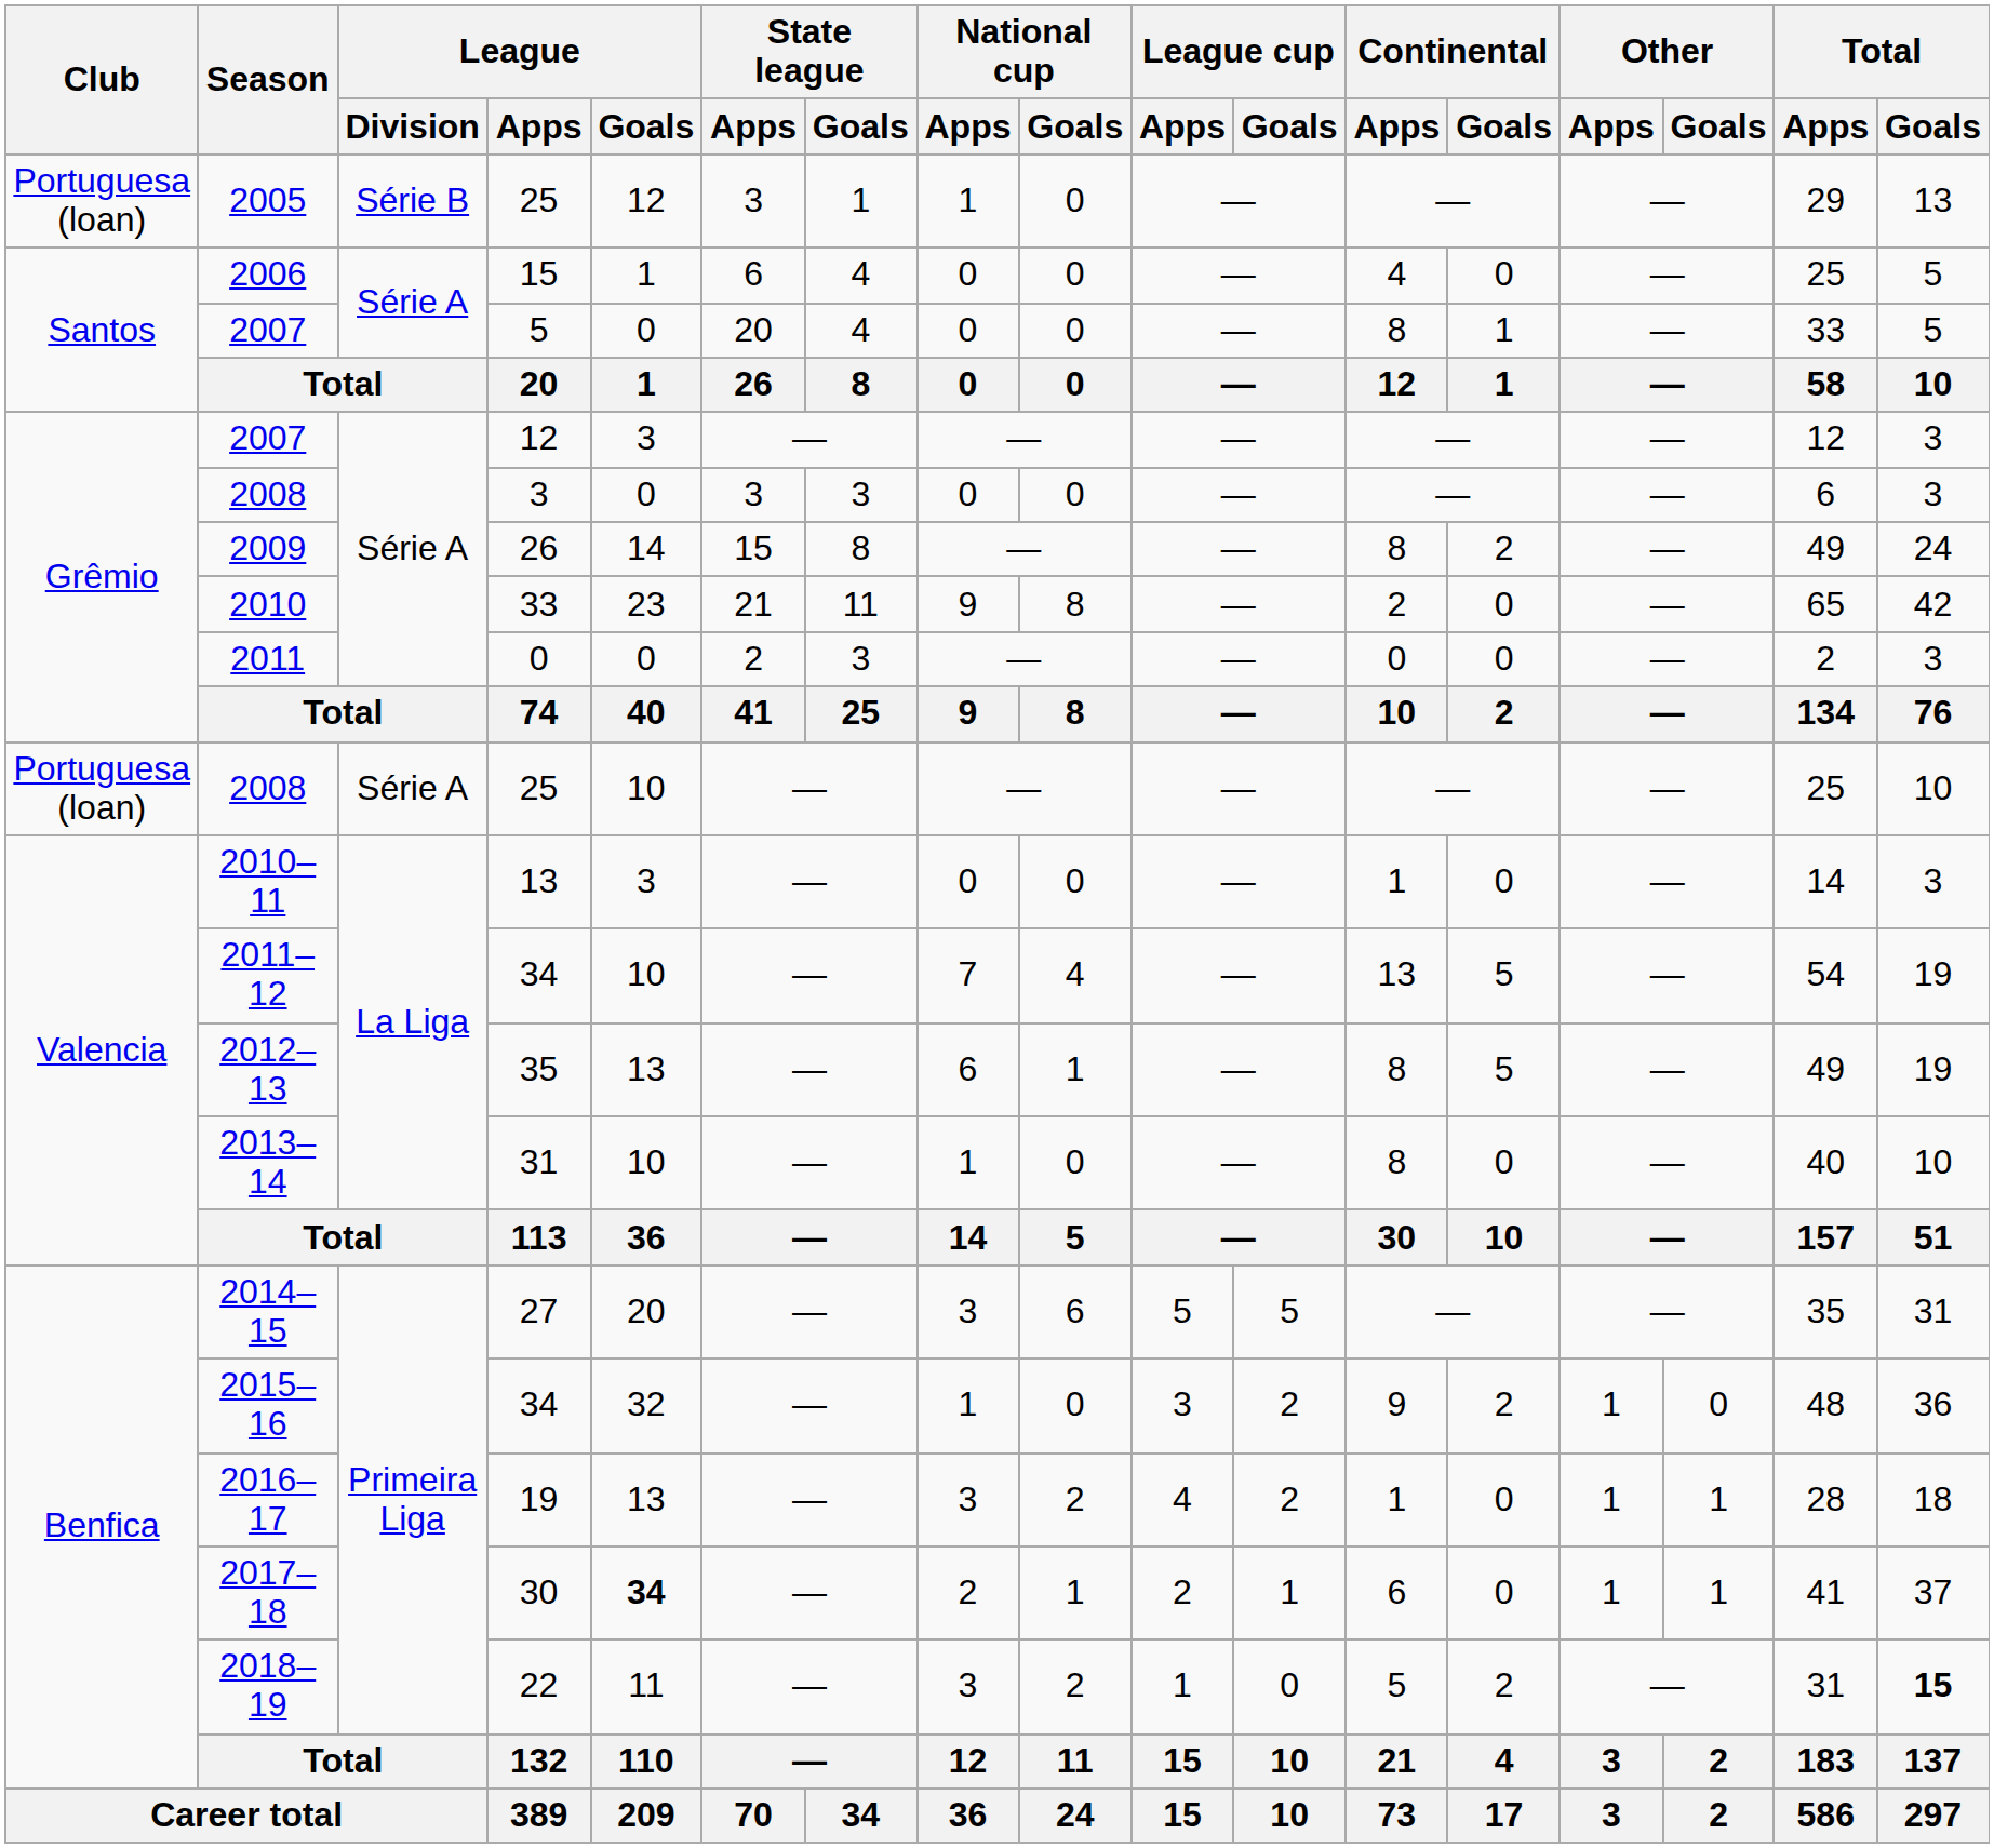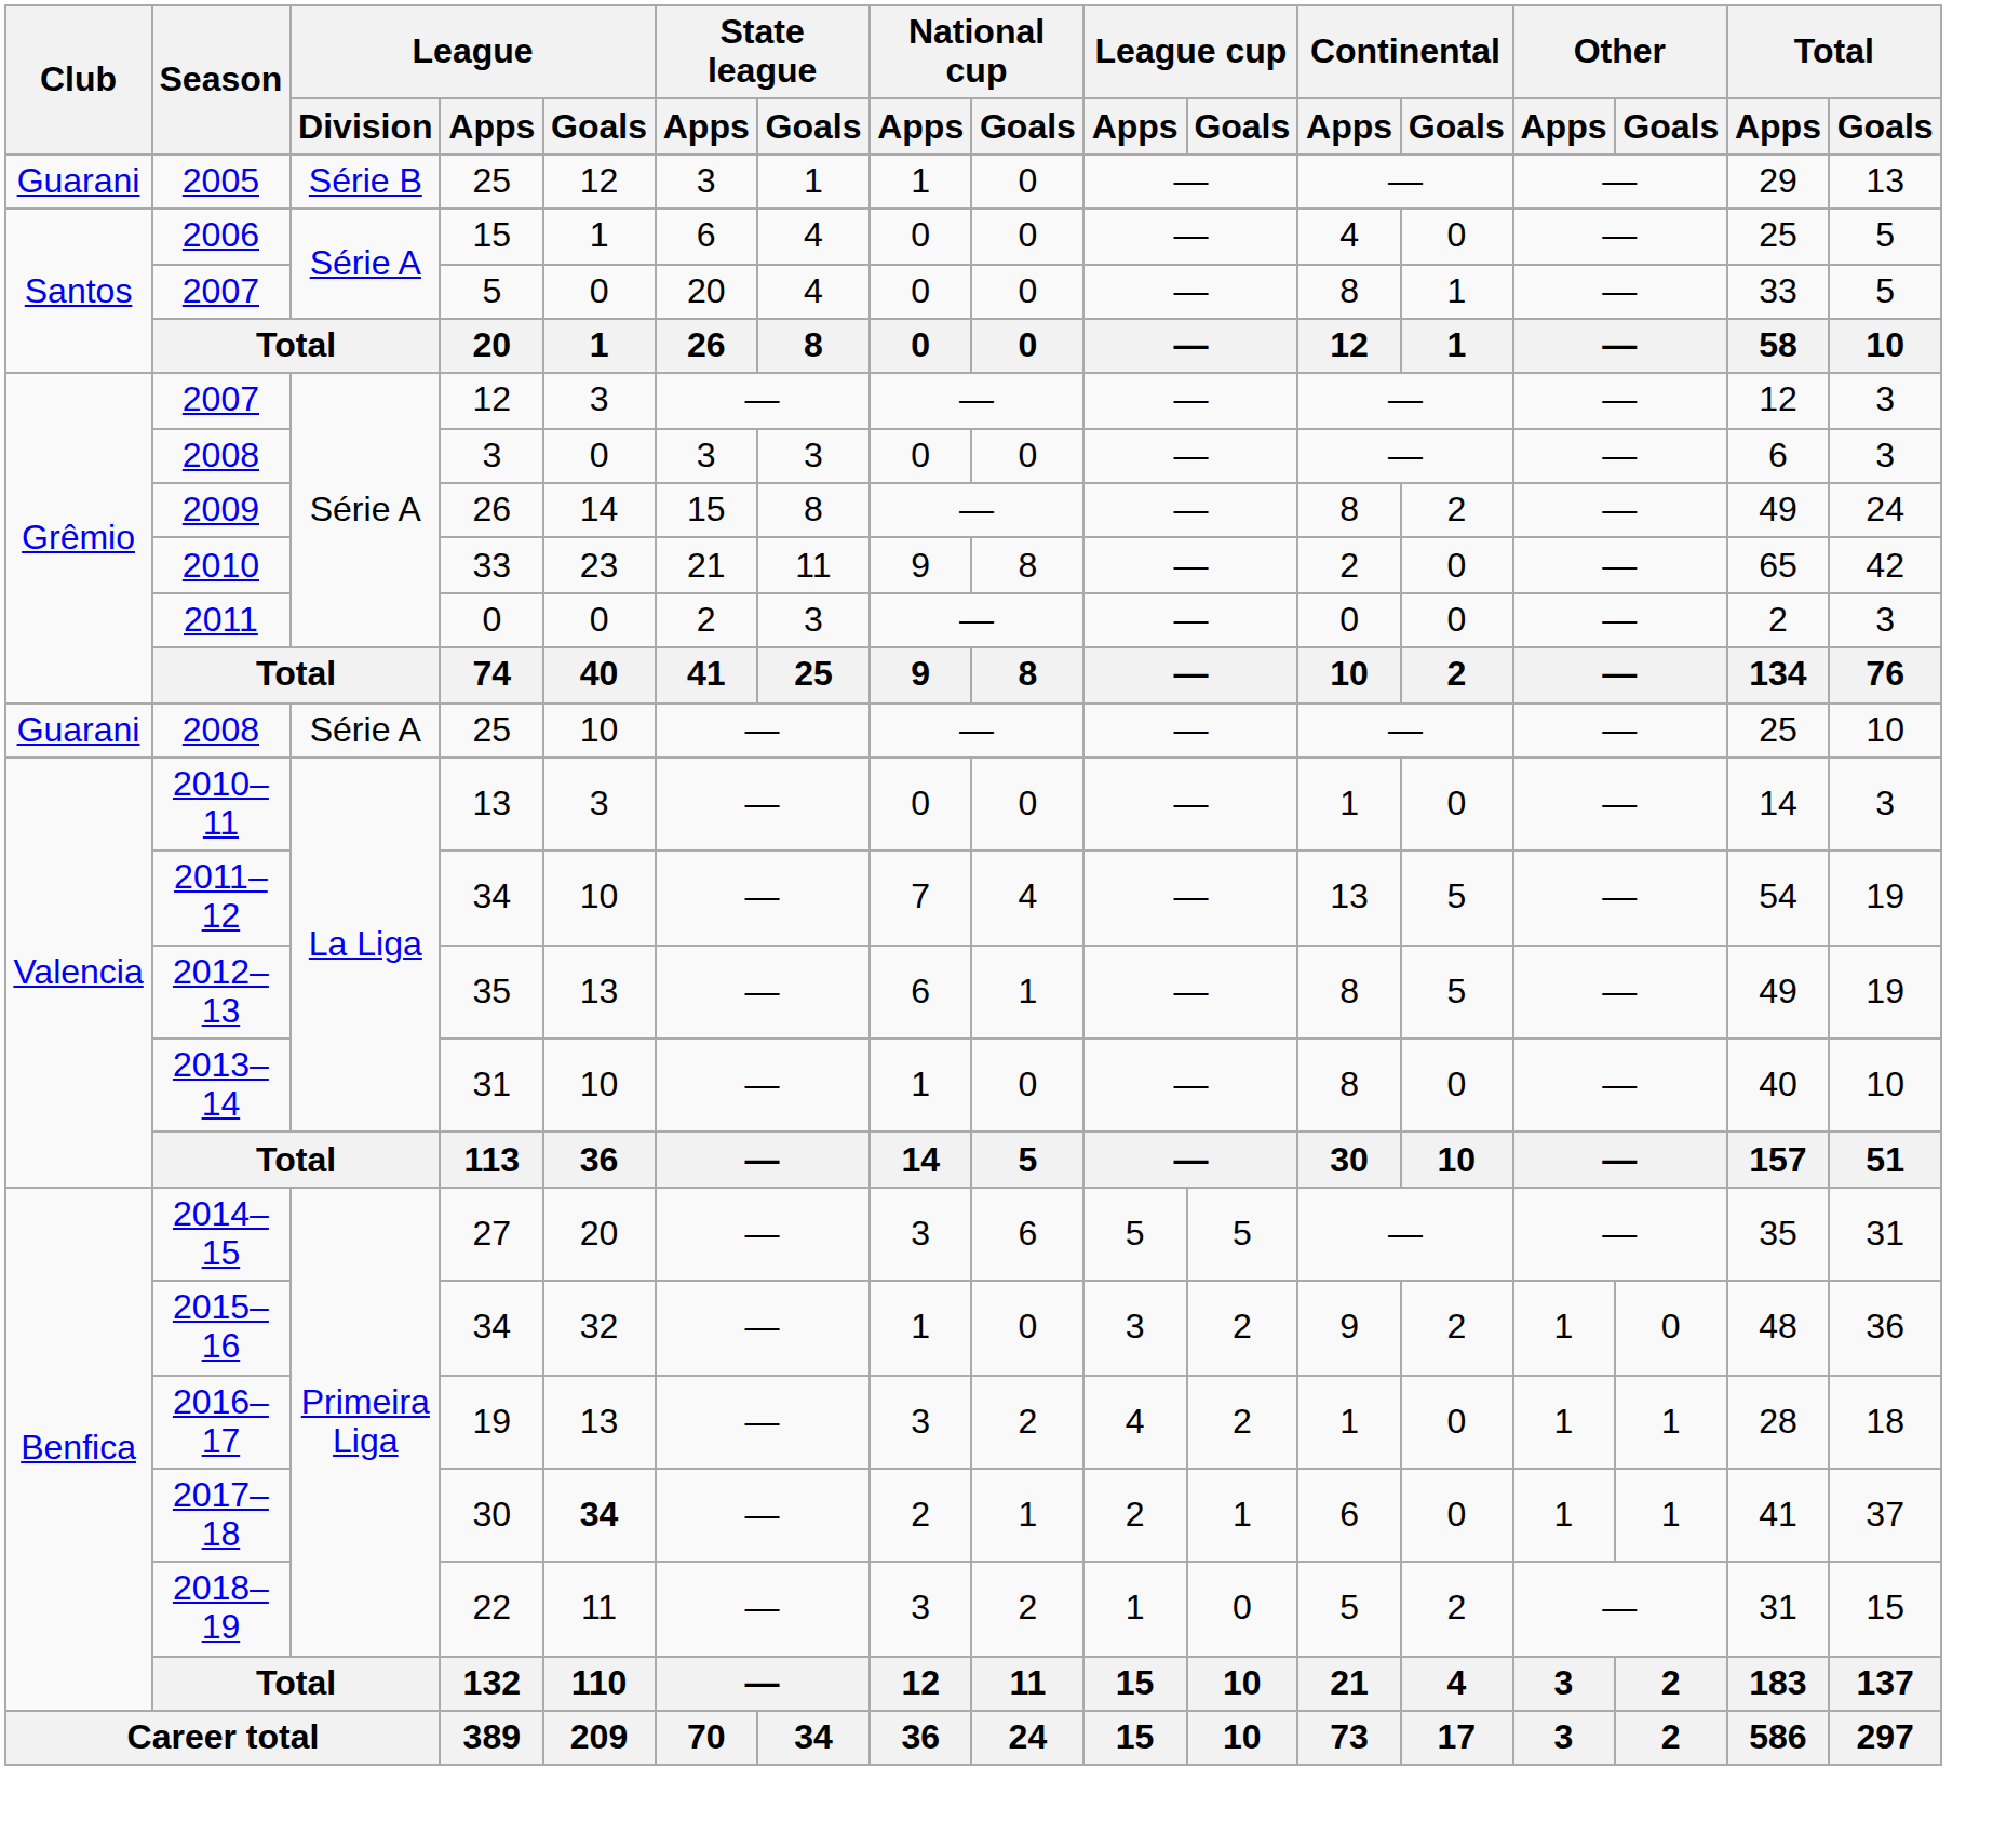2005 | Club: Portuguesa (loan) -> Guarani
2008 / 25 | Club: Portuguesa (loan) -> Guarani
2018–19 | Total / Goals: bold -> normal
